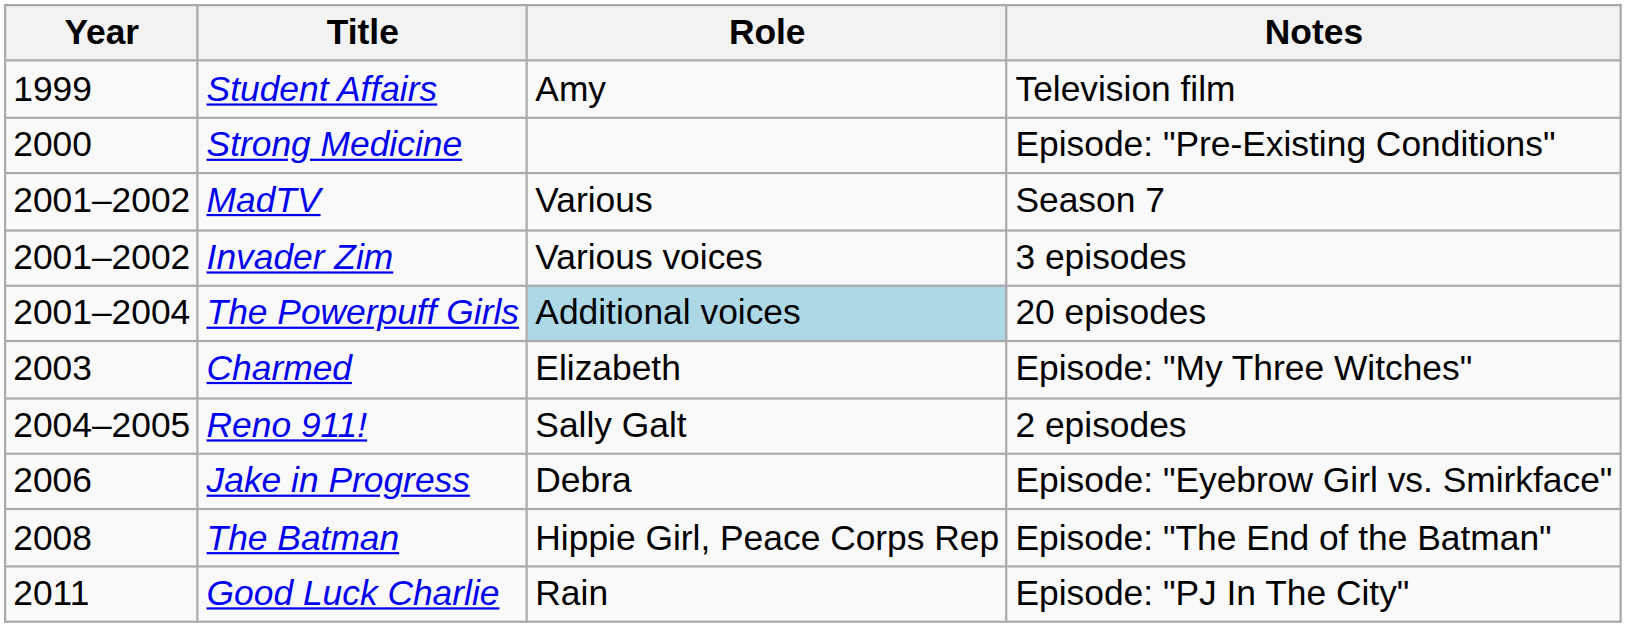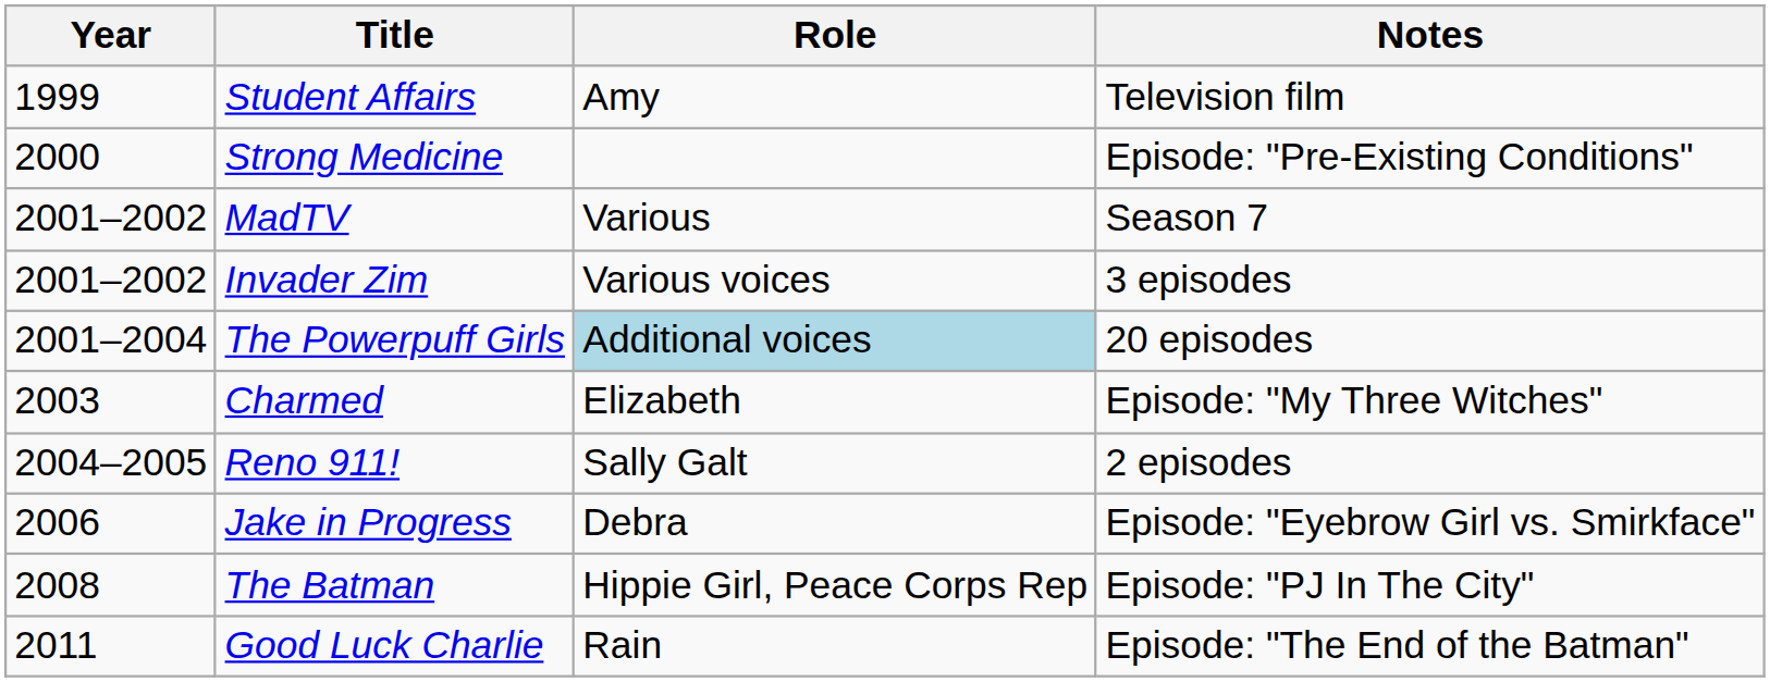The Batman | Notes: Episode: "The End of the Batman" -> Episode: "PJ In The City"
Good Luck Charlie | Notes: Episode: "PJ In The City" -> Episode: "The End of the Batman"
